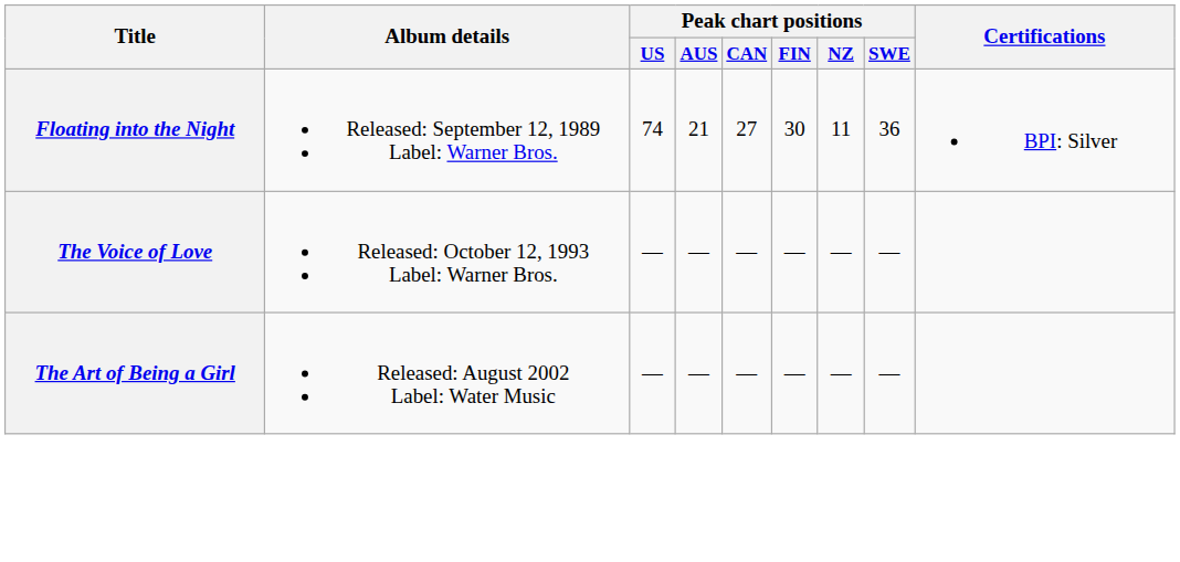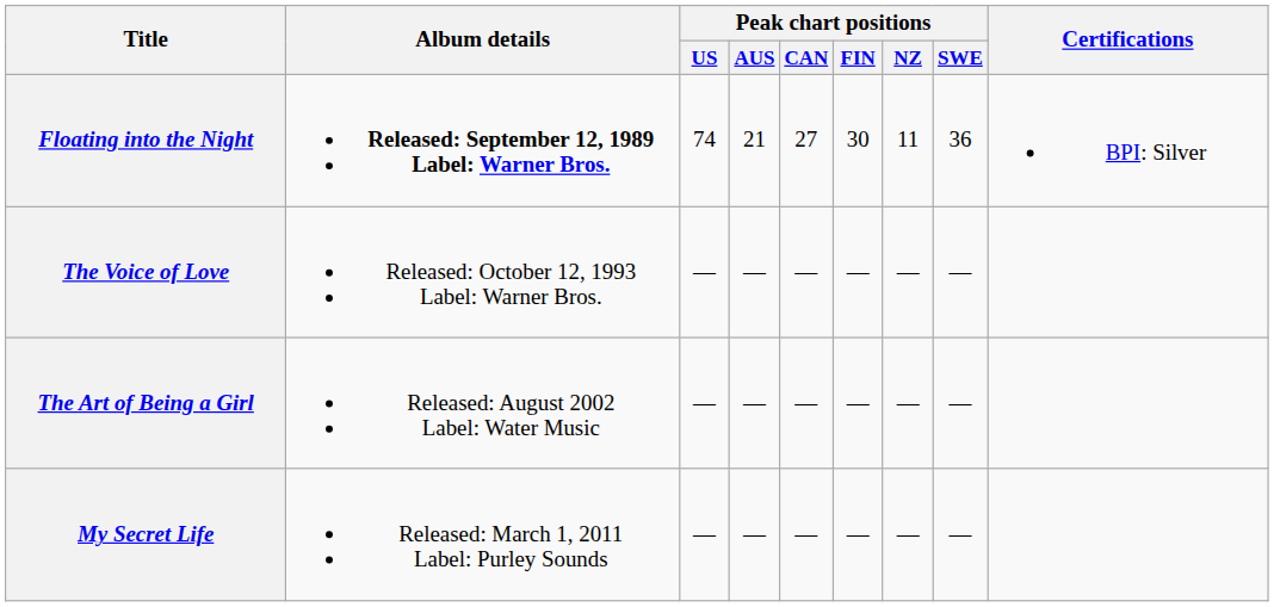Floating into the Night | Album details: normal -> bold
+ row: My Secret Life | Released: March 1, 2011 Label: Purley Sounds | — | — | — | — | — | —
